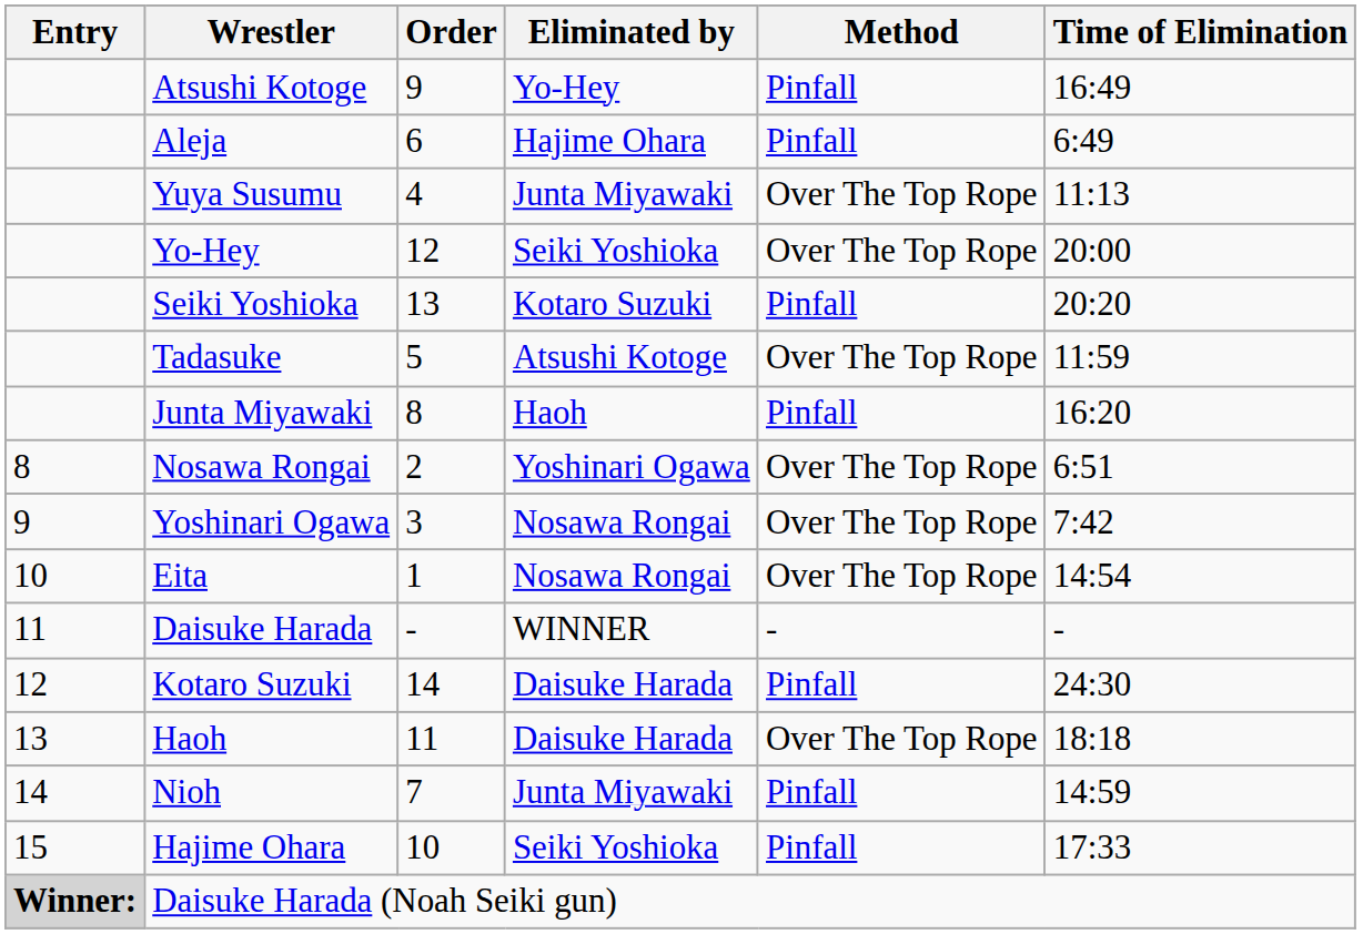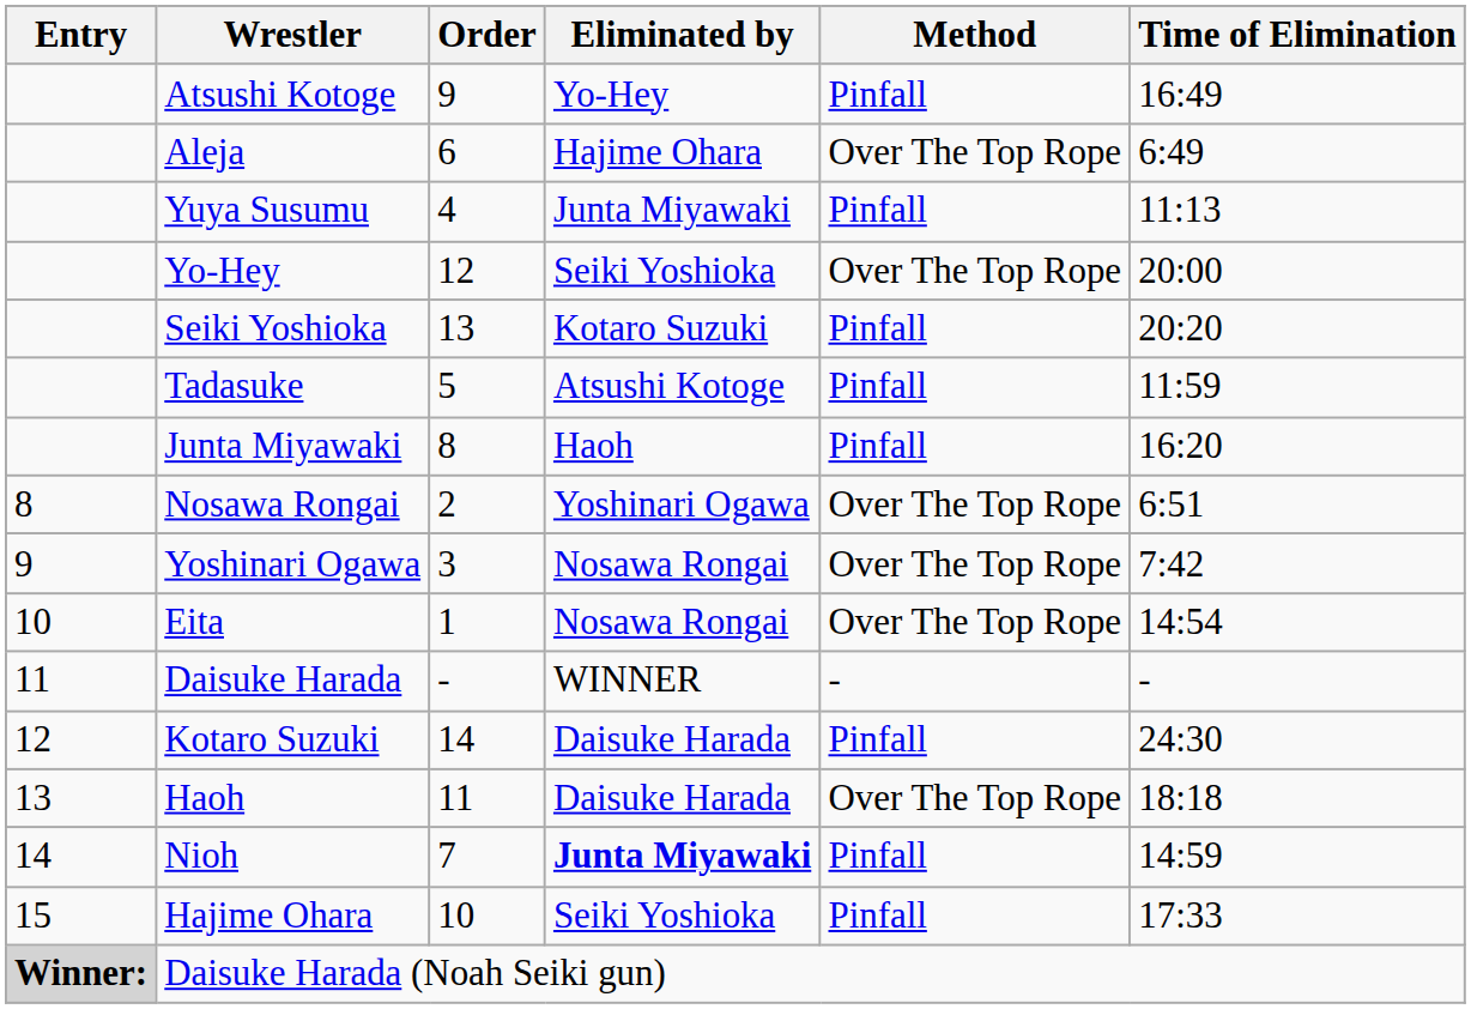Aleja | Method: Pinfall -> Over The Top Rope
Yuya Susumu | Method: Over The Top Rope -> Pinfall
Tadasuke | Method: Over The Top Rope -> Pinfall
Nioh | Eliminated by: normal -> bold
